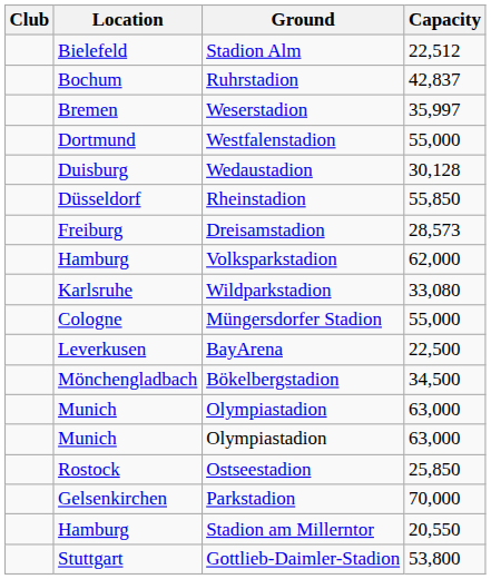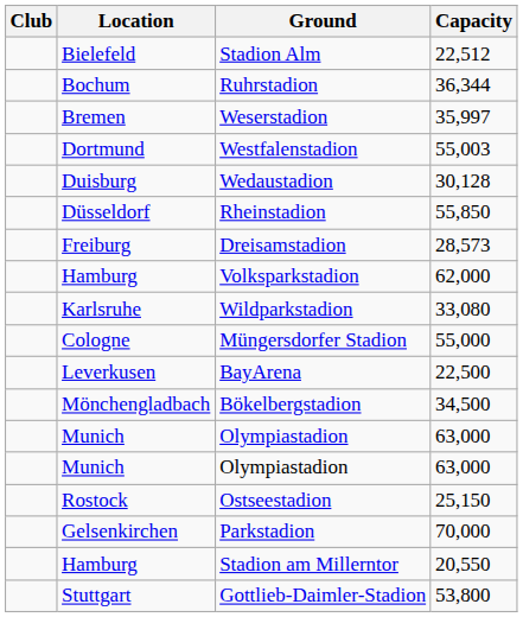Ruhrstadion | Capacity: 42,837 -> 36,344
Westfalenstadion | Capacity: 55,000 -> 55,003
Ostseestadion | Capacity: 25,850 -> 25,150
